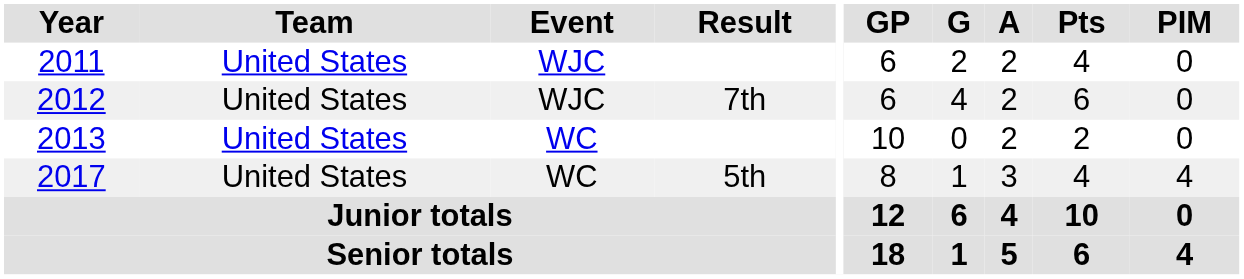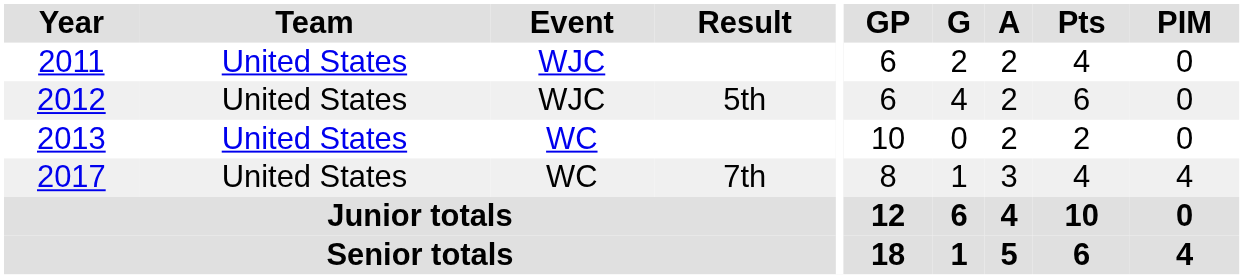2012 | Result: 7th -> 5th
2017 | Result: 5th -> 7th
